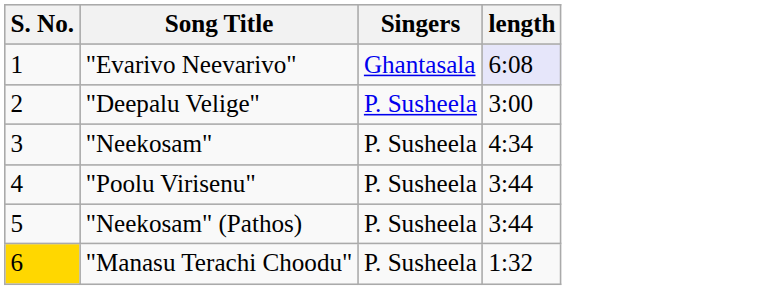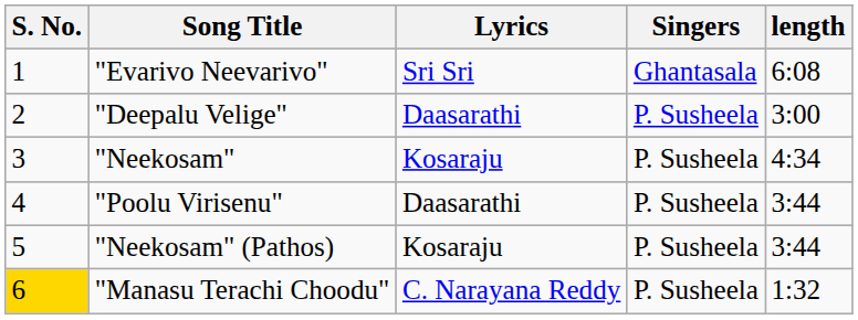+ column: Lyrics | Sri Sri | Daasarathi | Kosaraju | Daasarathi | Kosaraju | C. Narayana Reddy
"Evarivo Neevarivo" | length: lavender background -> no background
